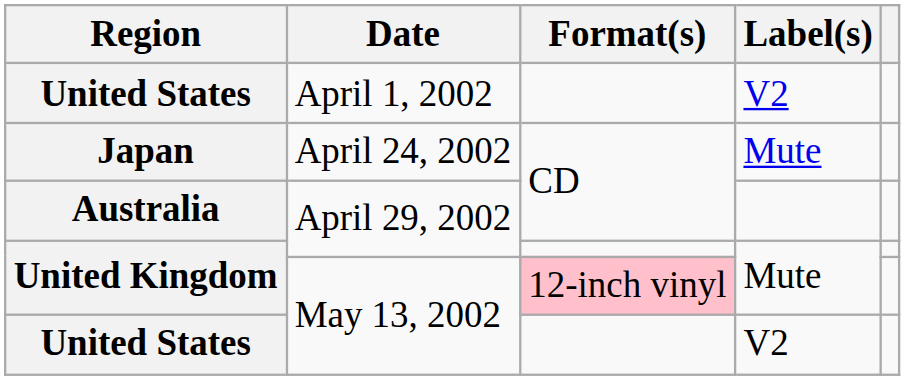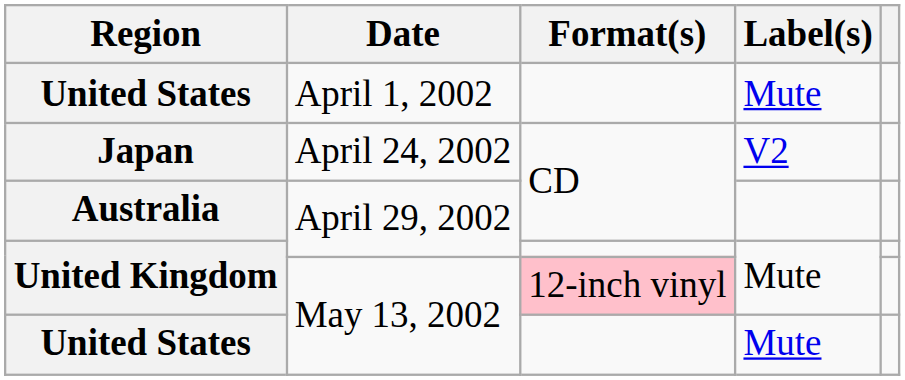United States / April 1, 2002 | Label(s): V2 -> Mute
Japan | Label(s): Mute -> V2
United States / May 13, 2002 | Label(s): V2 -> Mute
